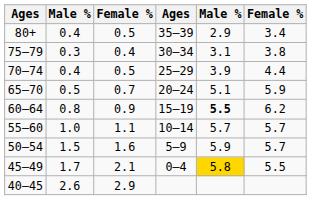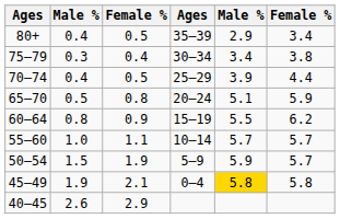75–79 | column 5: 3.1 -> 3.4
65–70 | column 3: 0.7 -> 0.8
60–64 | column 5: bold -> normal
50–54 | column 3: 1.6 -> 1.9
45–49 | column 2: 1.7 -> 1.9
45–49 | column 6: 5.5 -> 5.8
